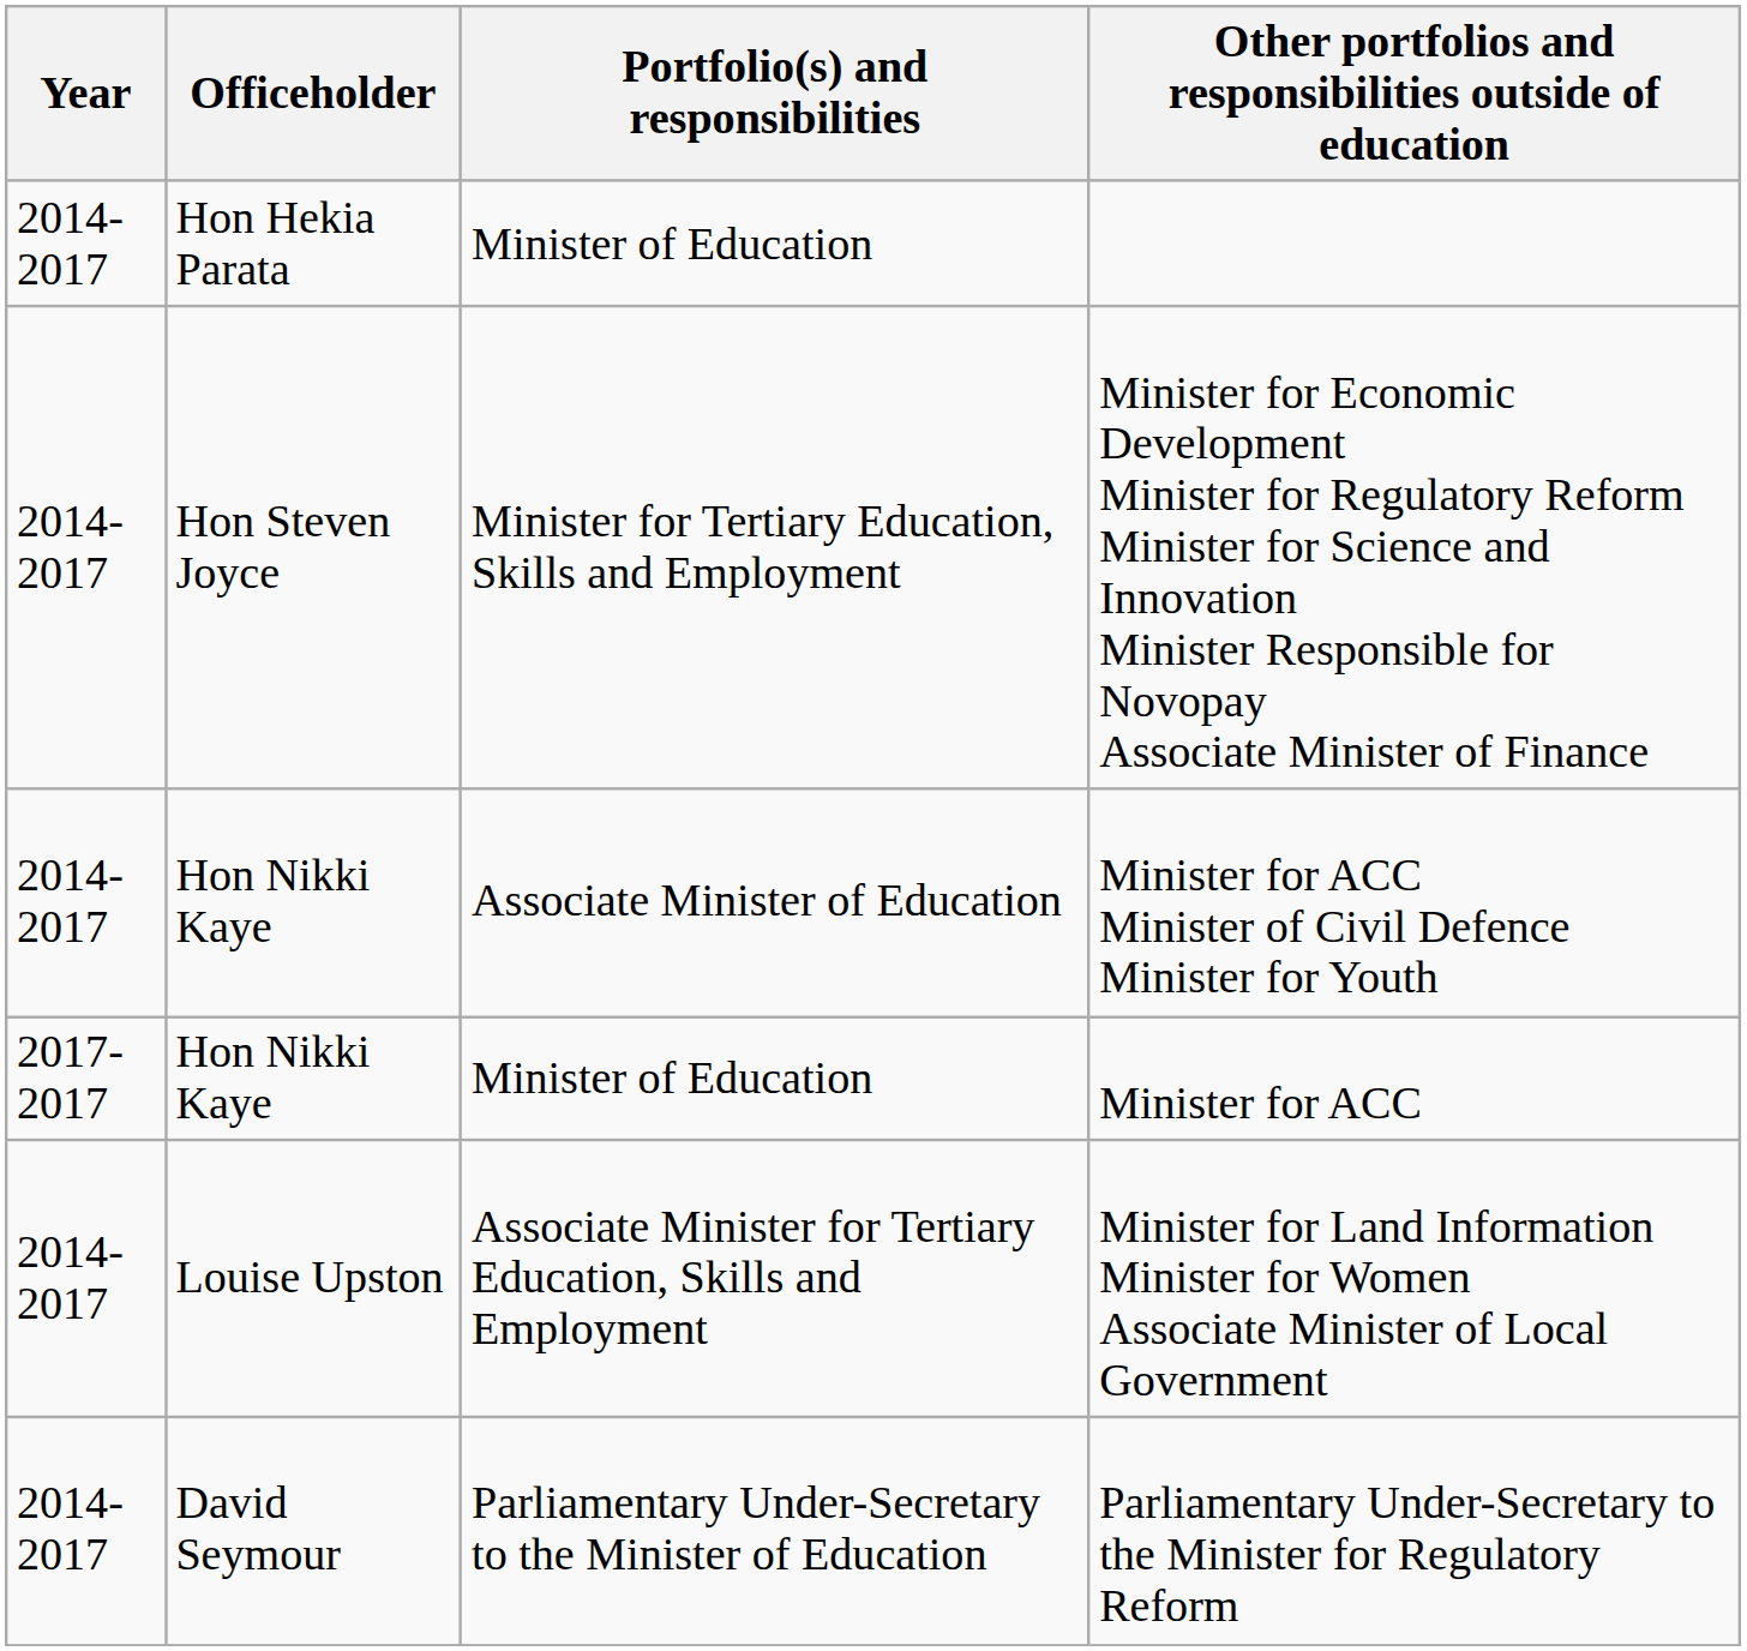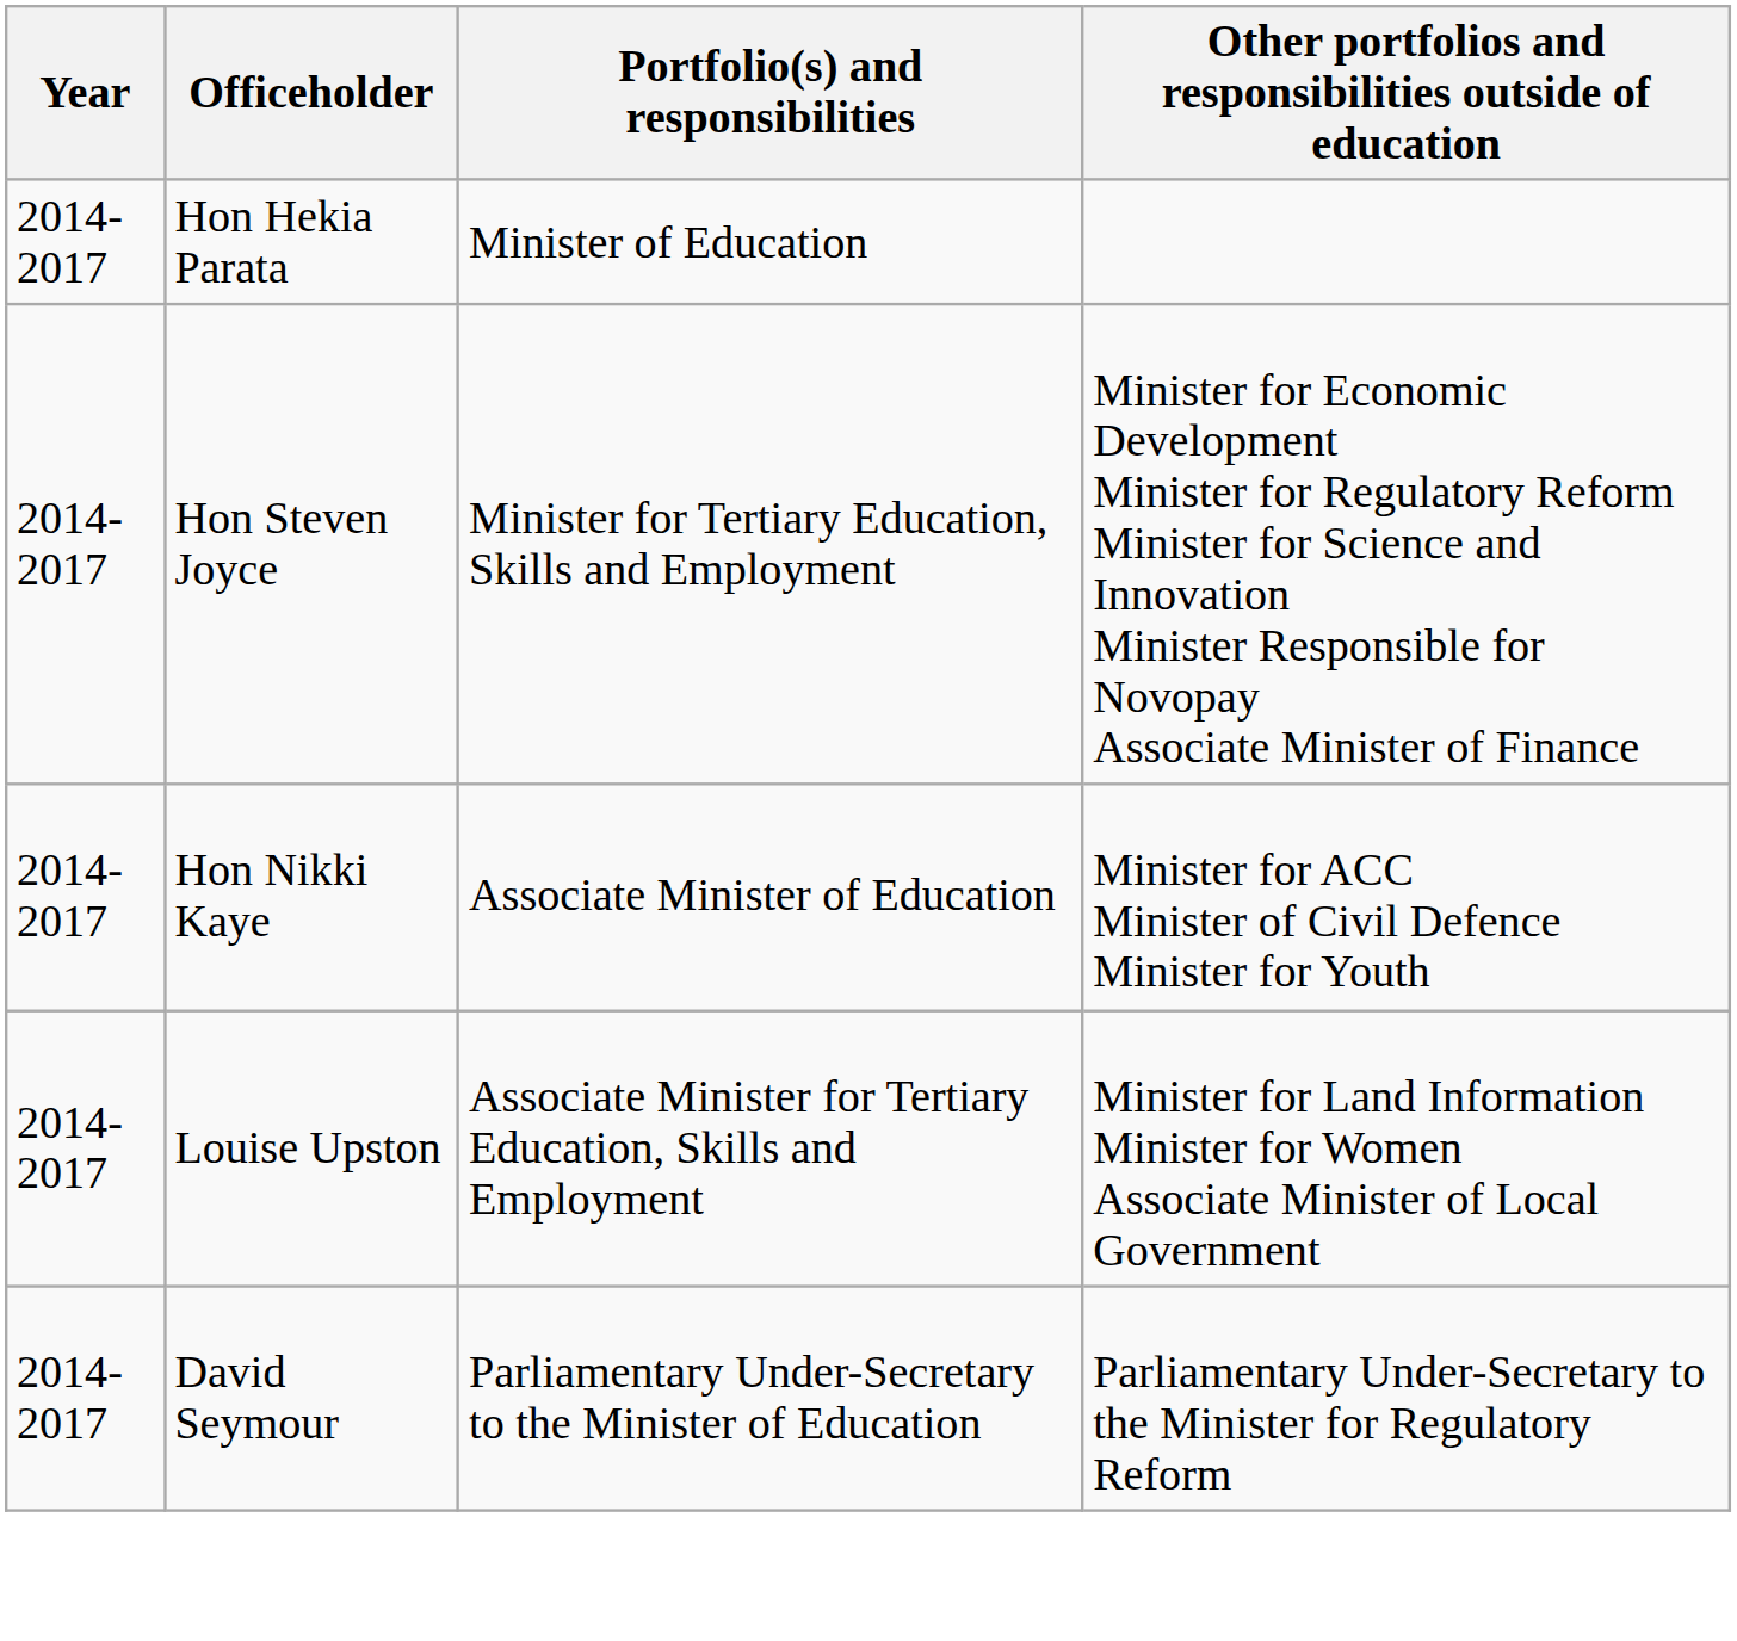- row: 2017-2017 | Hon Nikki Kaye | Minister of Education | Minister for ACC
